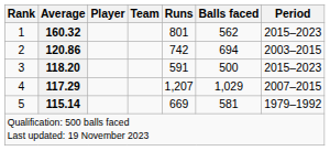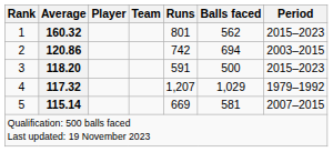4 | Average: 117.29 -> 117.32
4 | Period: 2007–2015 -> 1979–1992
5 | Period: 1979–1992 -> 2007–2015
